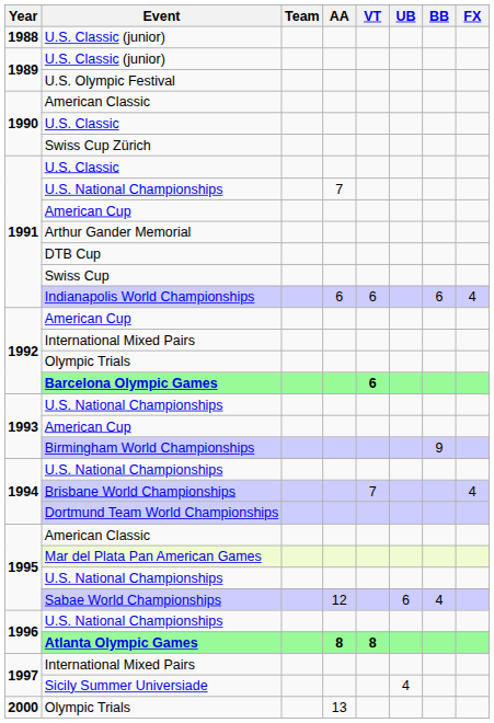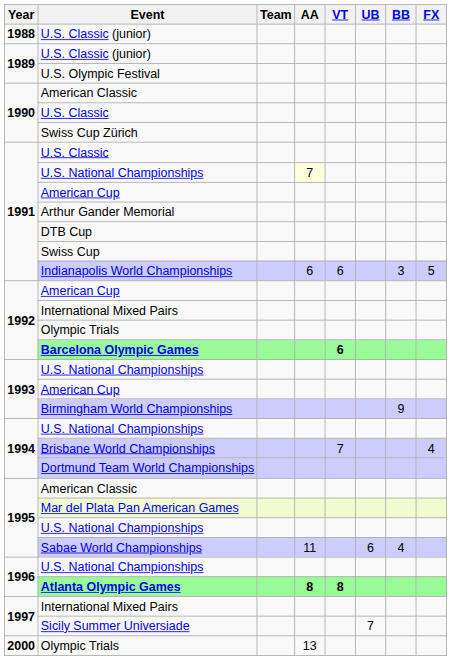1991 / U.S. National Championships | AA: no background -> lightyellow background
Indianapolis World Championships | BB: 6 -> 3
Indianapolis World Championships | FX: 4 -> 5
Sabae World Championships | AA: 12 -> 11
Sicily Summer Universiade | UB: 4 -> 7
